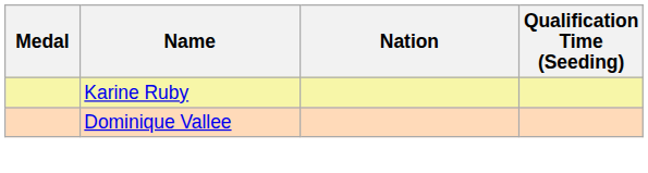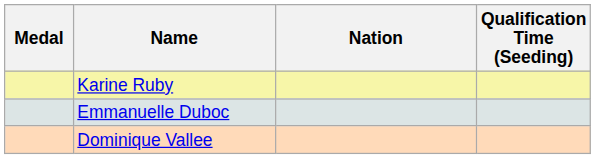+ row: Emmanuelle Duboc
